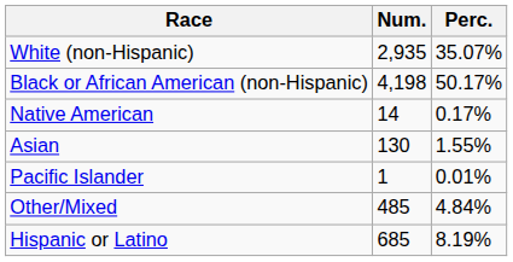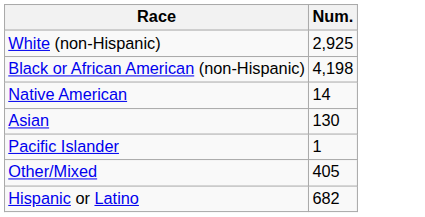- column: Perc. | 35.07% | 50.17% | 0.17% | 1.55% | 0.01% | 4.84% | 8.19%
White (non-Hispanic) | Num.: 2,935 -> 2,925
Other/Mixed | Num.: 485 -> 405
Hispanic or Latino | Num.: 685 -> 682
